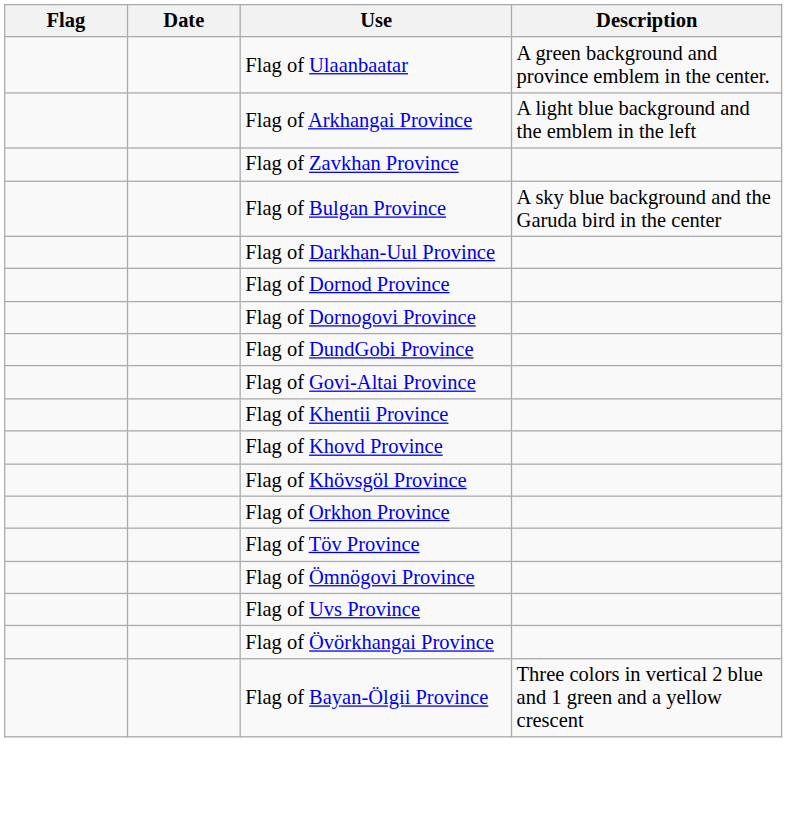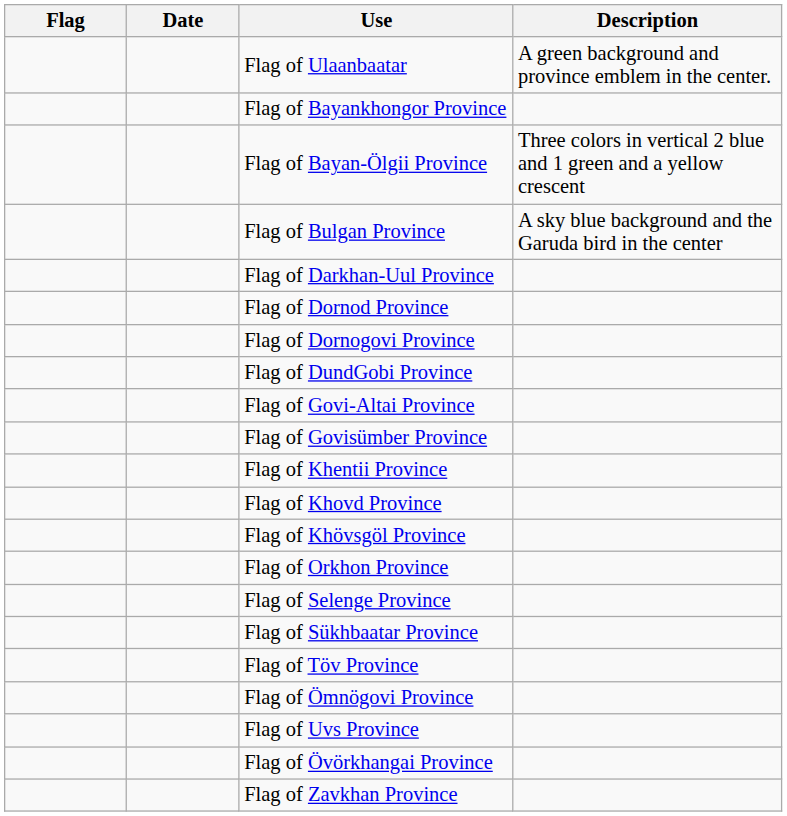- row: Flag of Arkhangai Province | A light blue background and the emblem in the left
+ row: Flag of Bayankhongor Province
rows swapped: Flag of Bayan-Ölgii Province <-> Flag of Zavkhan Province
+ row: Flag of Govisümber Province
+ row: Flag of Selenge Province
+ row: Flag of Sükhbaatar Province
